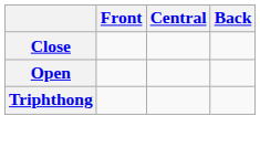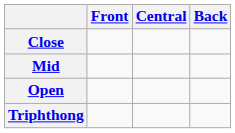+ row: Mid
